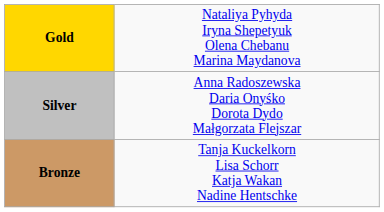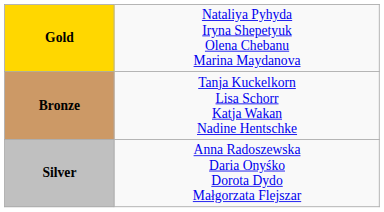rows swapped: Silver <-> Bronze
